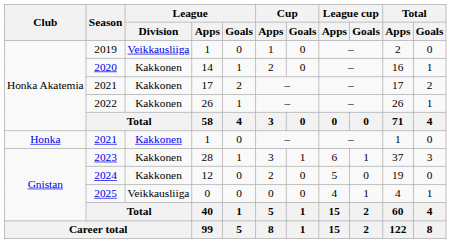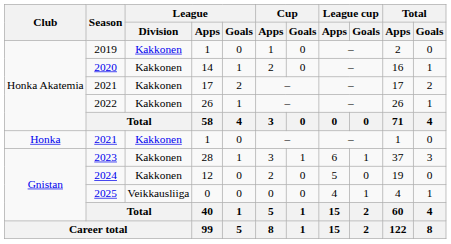2019 | League / Division: Veikkausliiga -> Kakkonen
